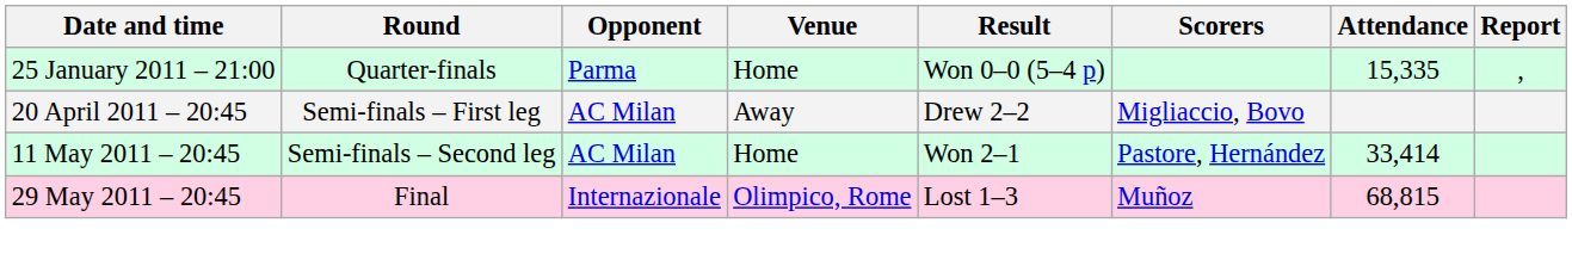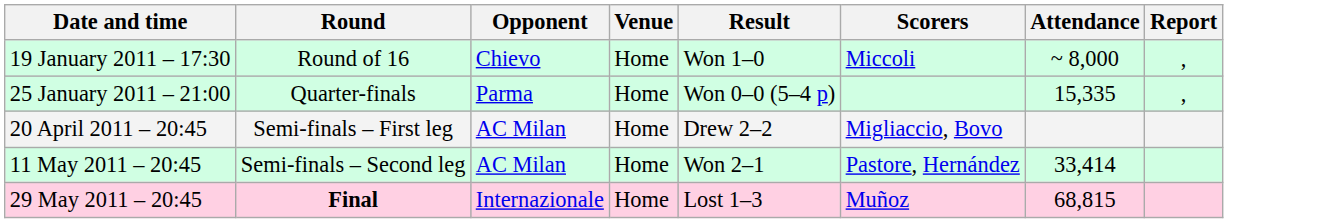+ row: 19 January 2011 – 17:30 | Round of 16 | Chievo | Home | Won 1–0 | Miccoli | ~ 8,000 | ,
20 April 2011 – 20:45 | Venue: Away -> Home
29 May 2011 – 20:45 | Round: normal -> bold
29 May 2011 – 20:45 | Venue: Olimpico, Rome -> Home
